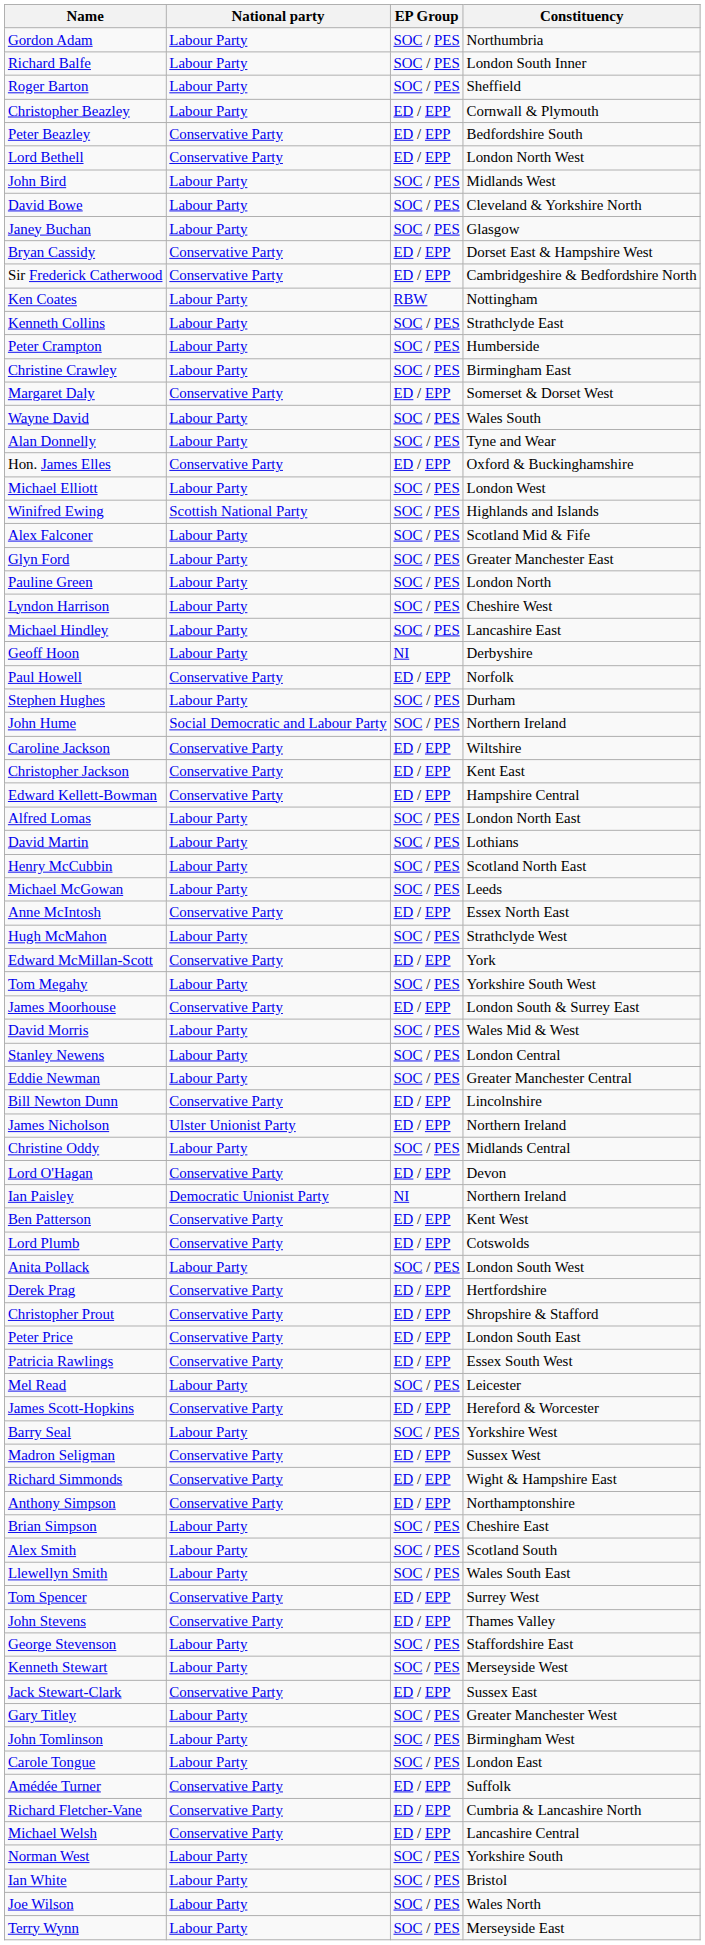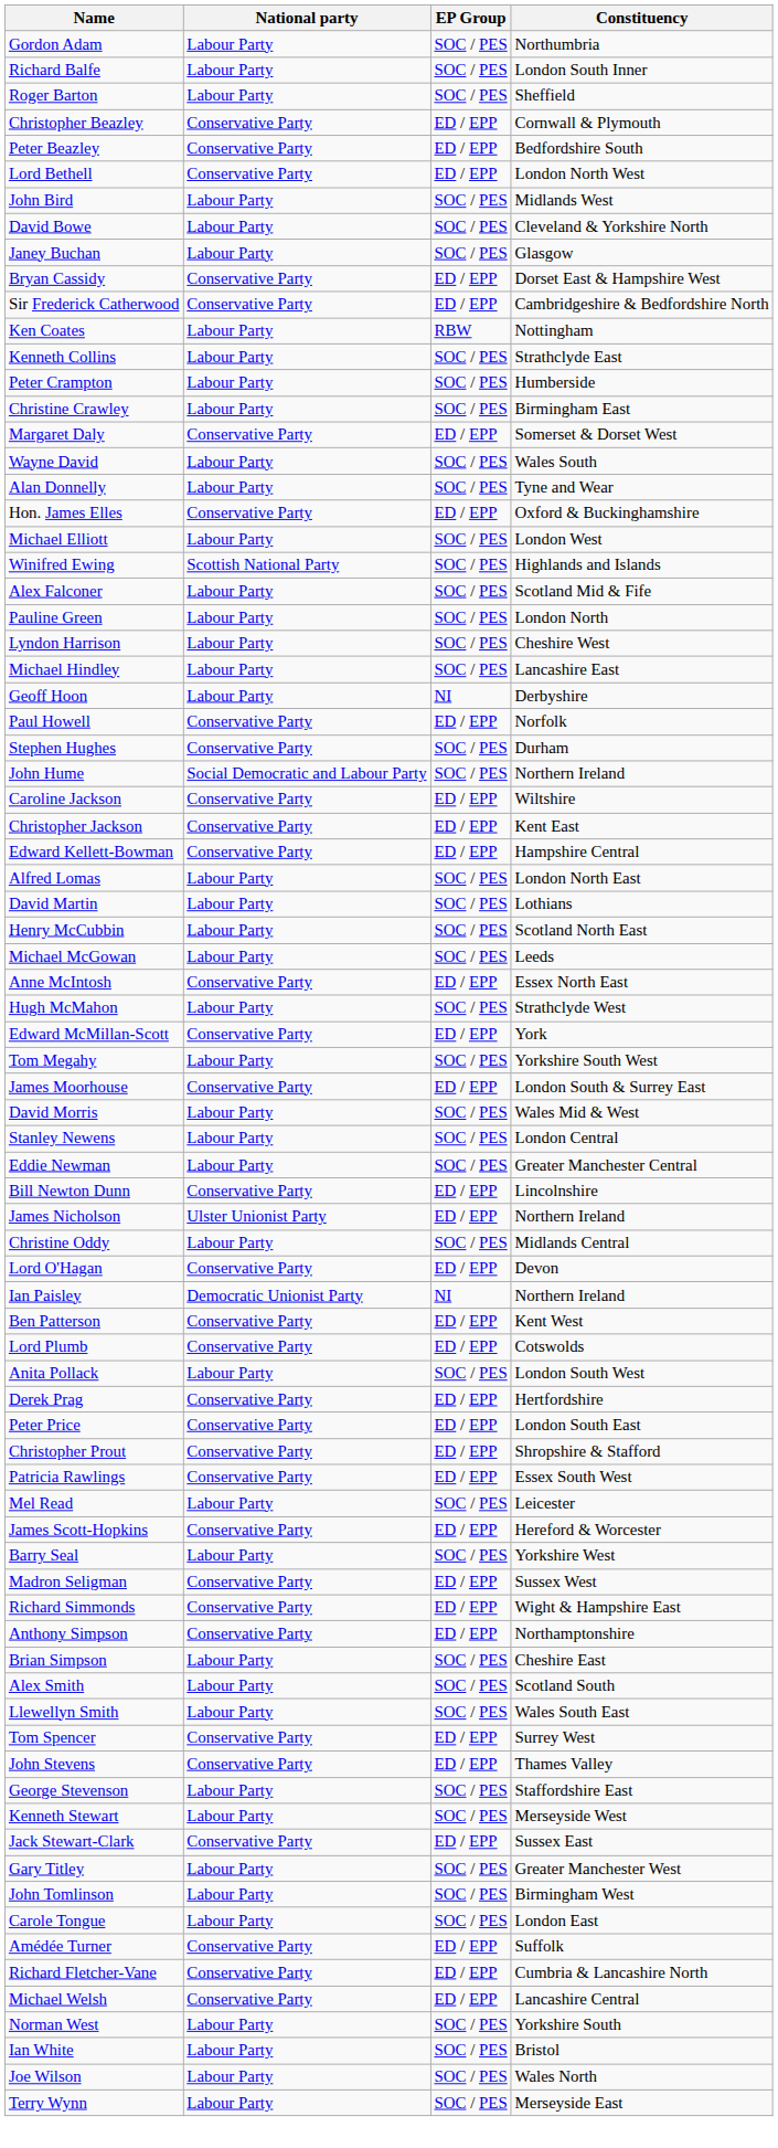Christopher Beazley | National party: Labour Party -> Conservative Party
- row: Glyn Ford | Labour Party | SOC / PES | Greater Manchester East
Stephen Hughes | National party: Labour Party -> Conservative Party
rows swapped: Peter Price <-> Christopher Prout
